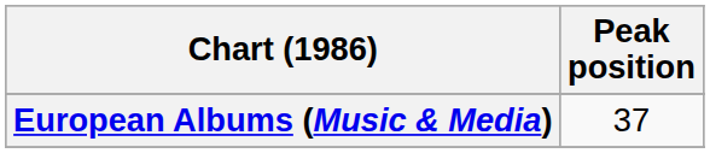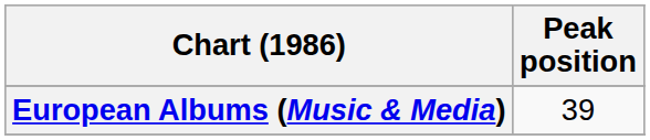European Albums (Music & Media) | Peak position: 37 -> 39
